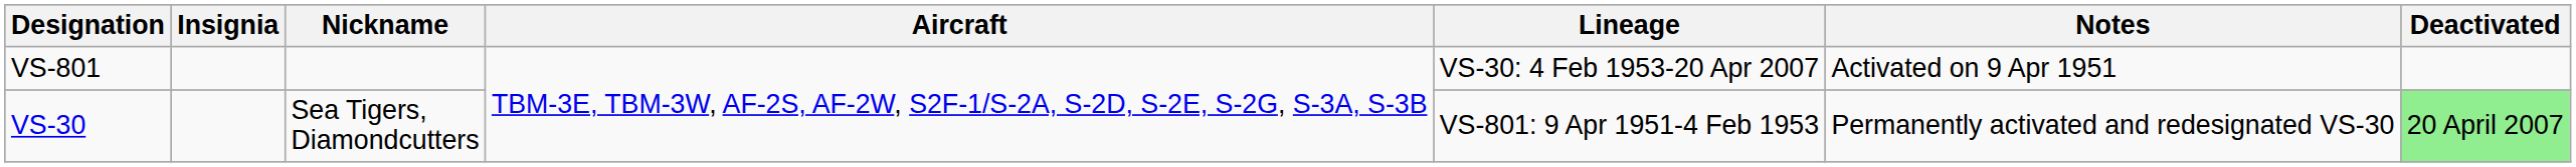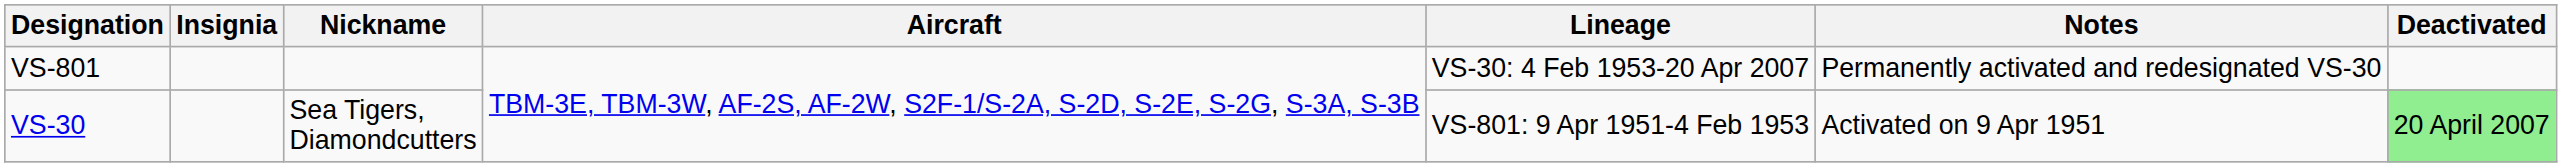VS-801 | Notes: Activated on 9 Apr 1951 -> Permanently activated and redesignated VS-30
VS-30 | Notes: Permanently activated and redesignated VS-30 -> Activated on 9 Apr 1951
